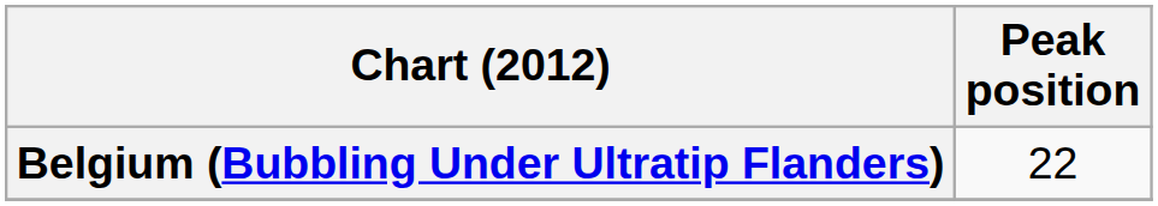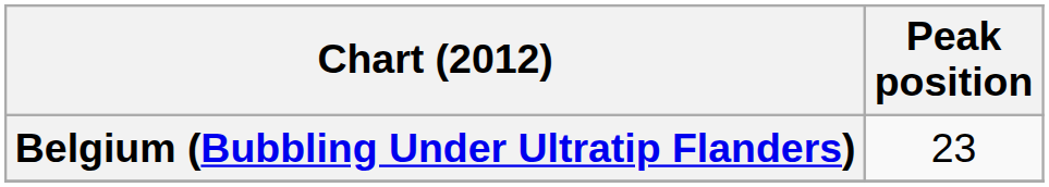Belgium (Bubbling Under Ultratip Flanders) | Peak position: 22 -> 23
